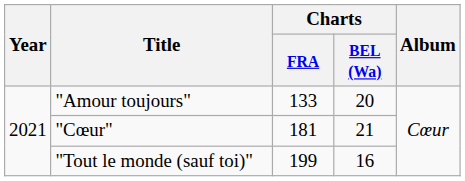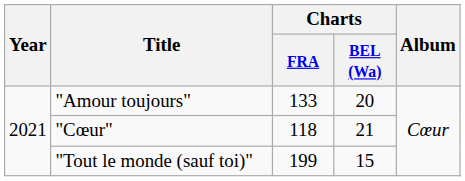"Cœur" | Charts / FRA: 181 -> 118
"Tout le monde (sauf toi)" | Charts / BEL (Wa): 16 -> 15
